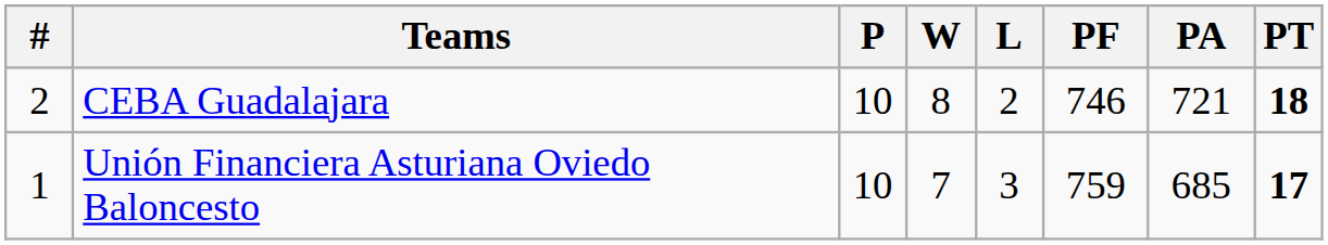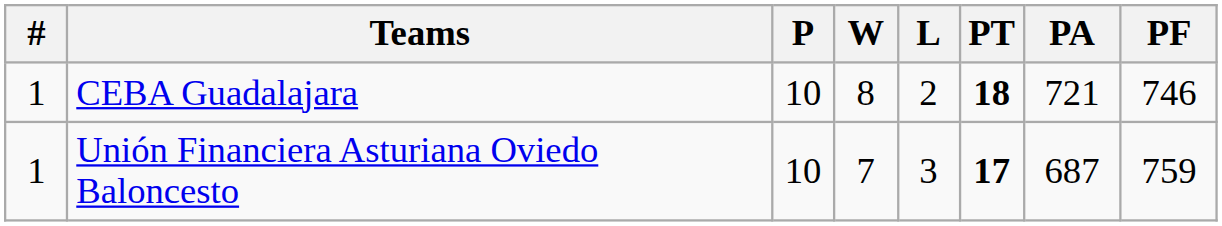columns swapped: PF <-> PT
CEBA Guadalajara | #: 2 -> 1
Unión Financiera Asturiana Oviedo Baloncesto | PA: 685 -> 687
